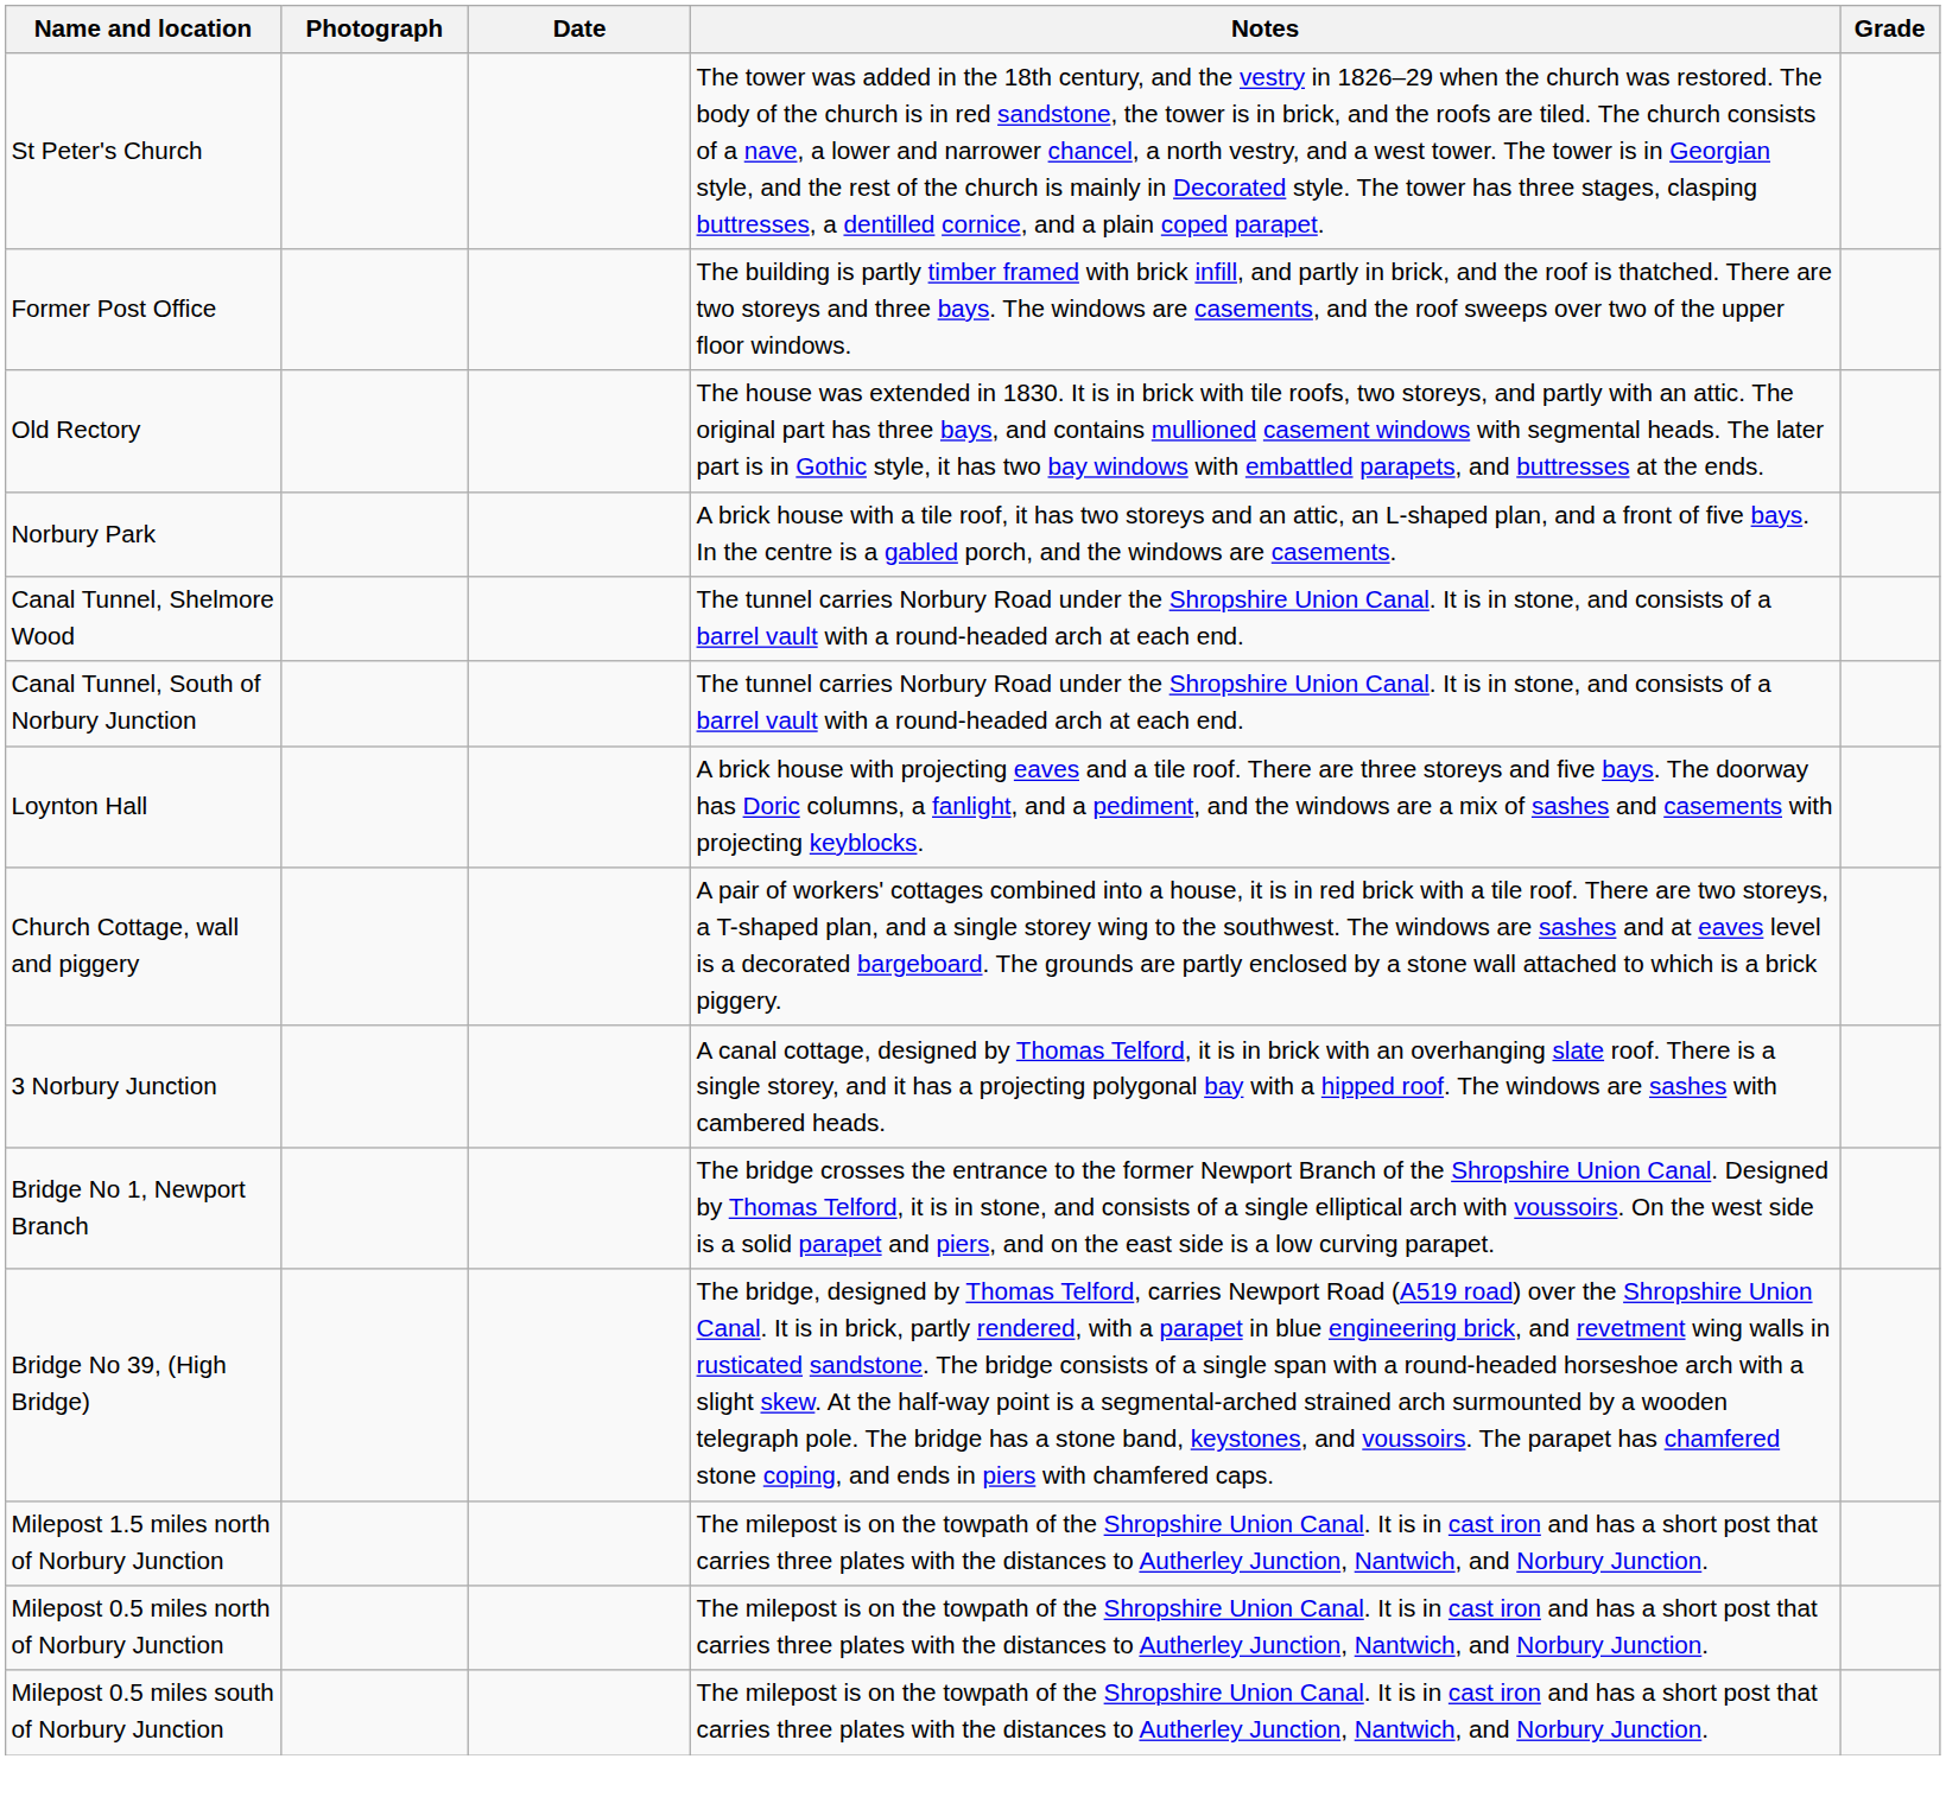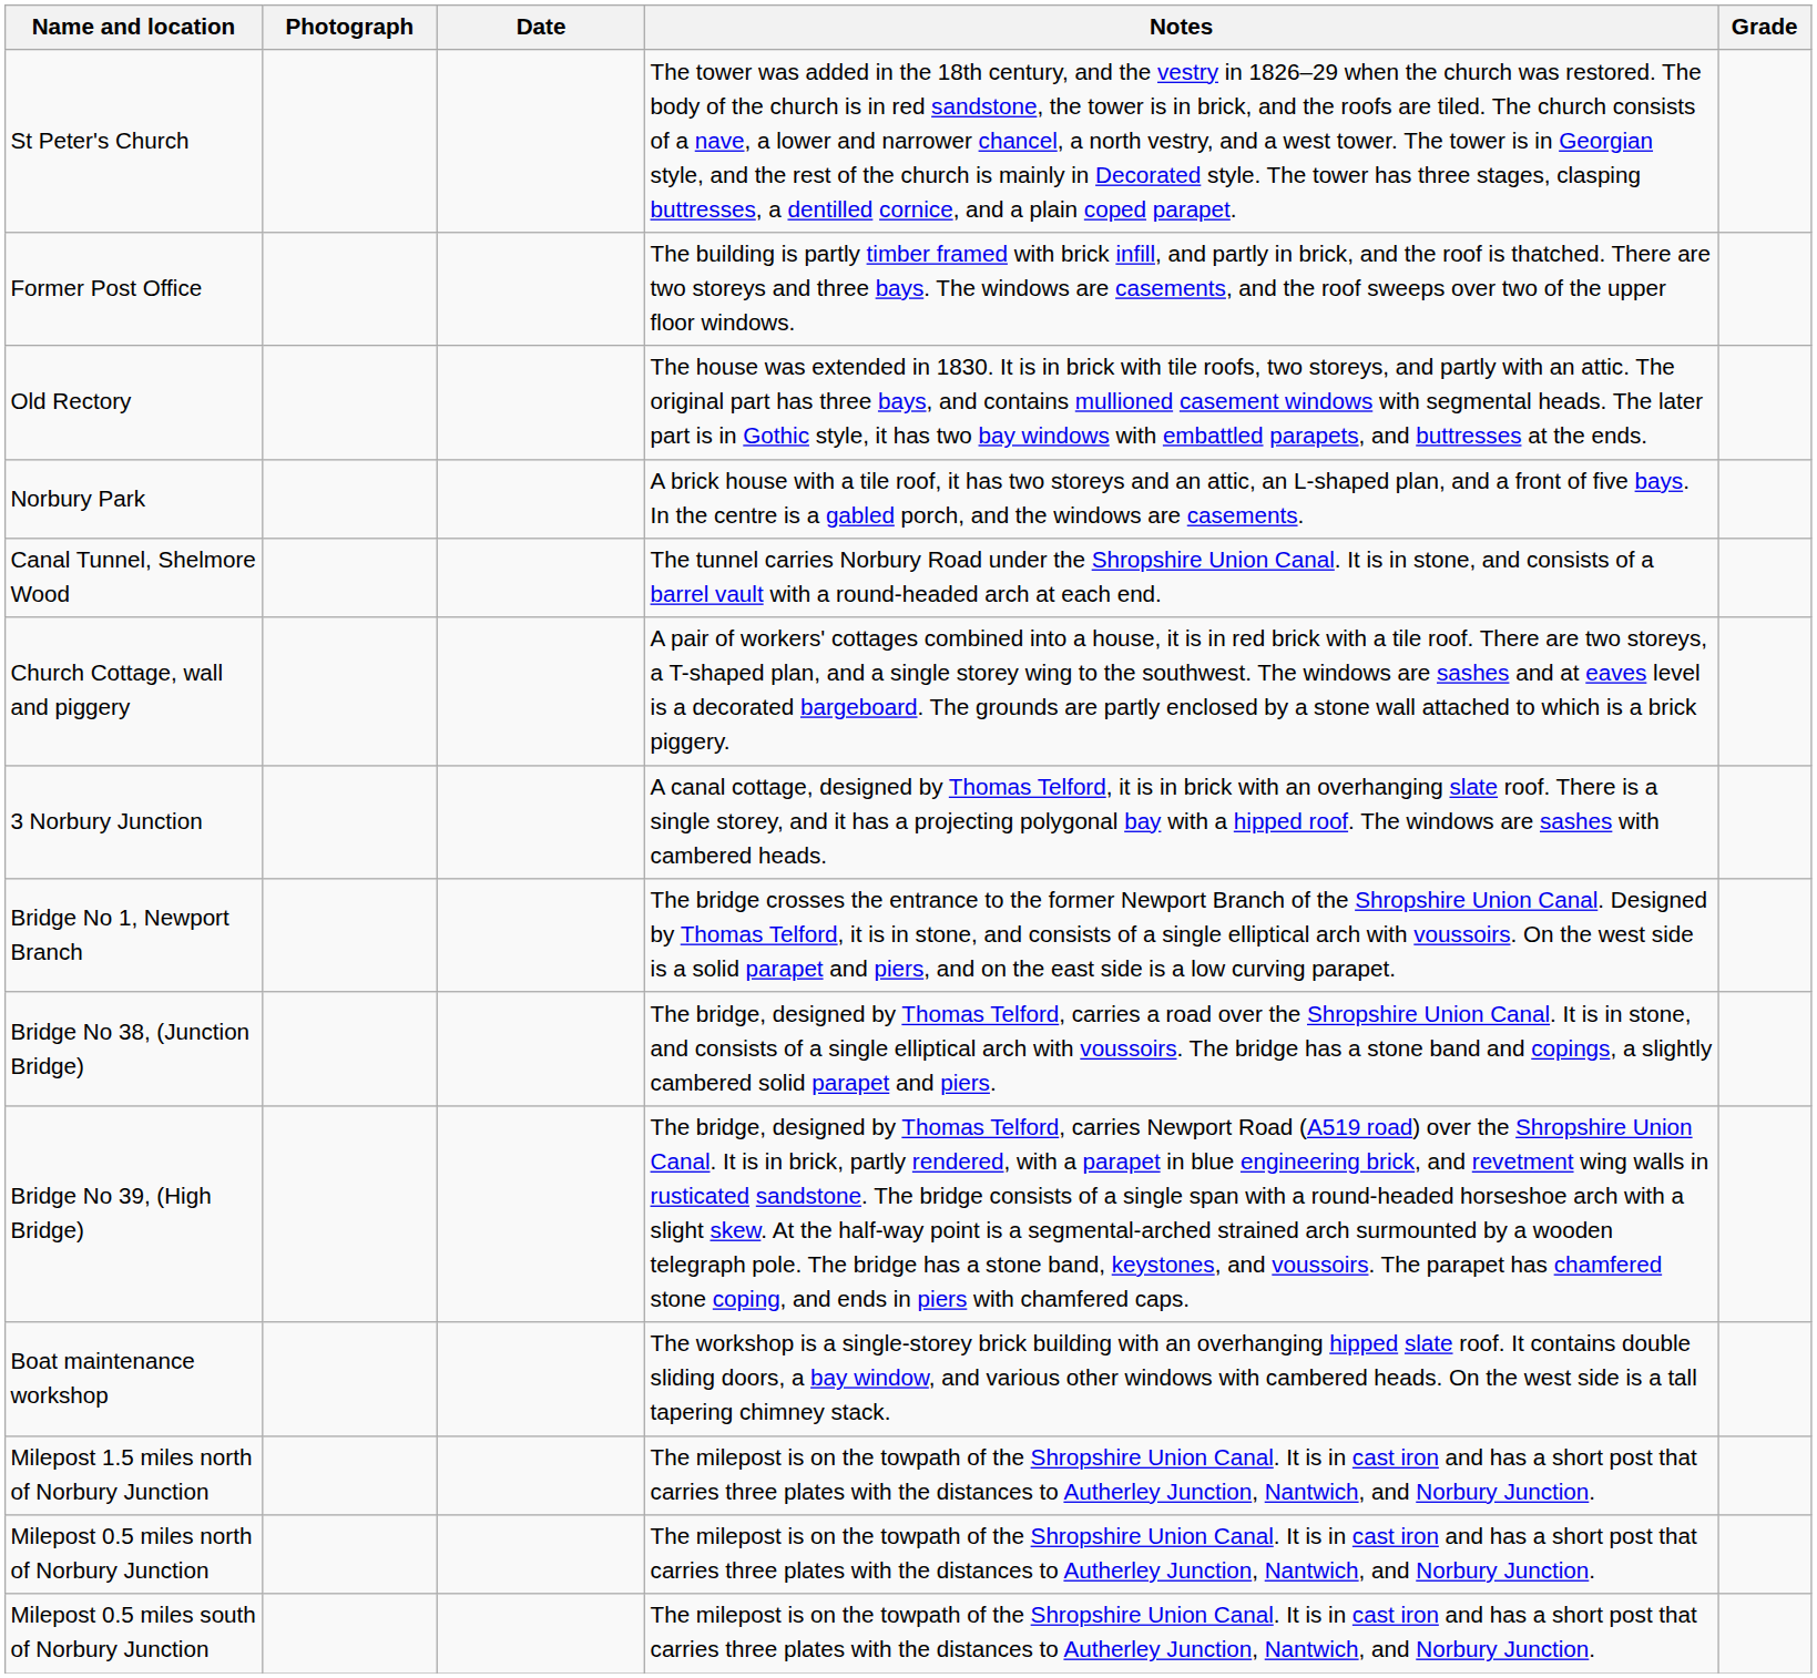- row: Canal Tunnel, South of Norbury Junction | The tunnel carries Norbury Road under the Shropshire Union Canal. It is in stone, and consists of a barrel vault with a round-headed arch at each end.
- row: Loynton Hall | A brick house with projecting eaves and a tile roof. There are three storeys and five bays. The doorway has Doric columns, a fanlight, and a pediment, and the windows are a mix of sashes and casements with projecting keyblocks.
+ row: Bridge No 38, (Junction Bridge) | The bridge, designed by Thomas Telford, carries a road over the Shropshire Union Canal. It is in stone, and consists of a single elliptical arch with voussoirs. The bridge has a stone band and copings, a slightly cambered solid parapet and piers.
+ row: Boat maintenance workshop | The workshop is a single-storey brick building with an overhanging hipped slate roof. It contains double sliding doors, a bay window, and various other windows with cambered heads. On the west side is a tall tapering chimney stack.
